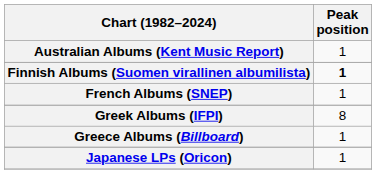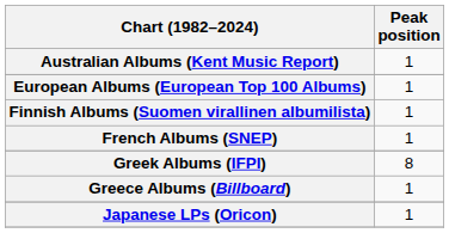+ row: European Albums (European Top 100 Albums) | 1
Finnish Albums (Suomen virallinen albumilista) | Peak position: bold -> normal
